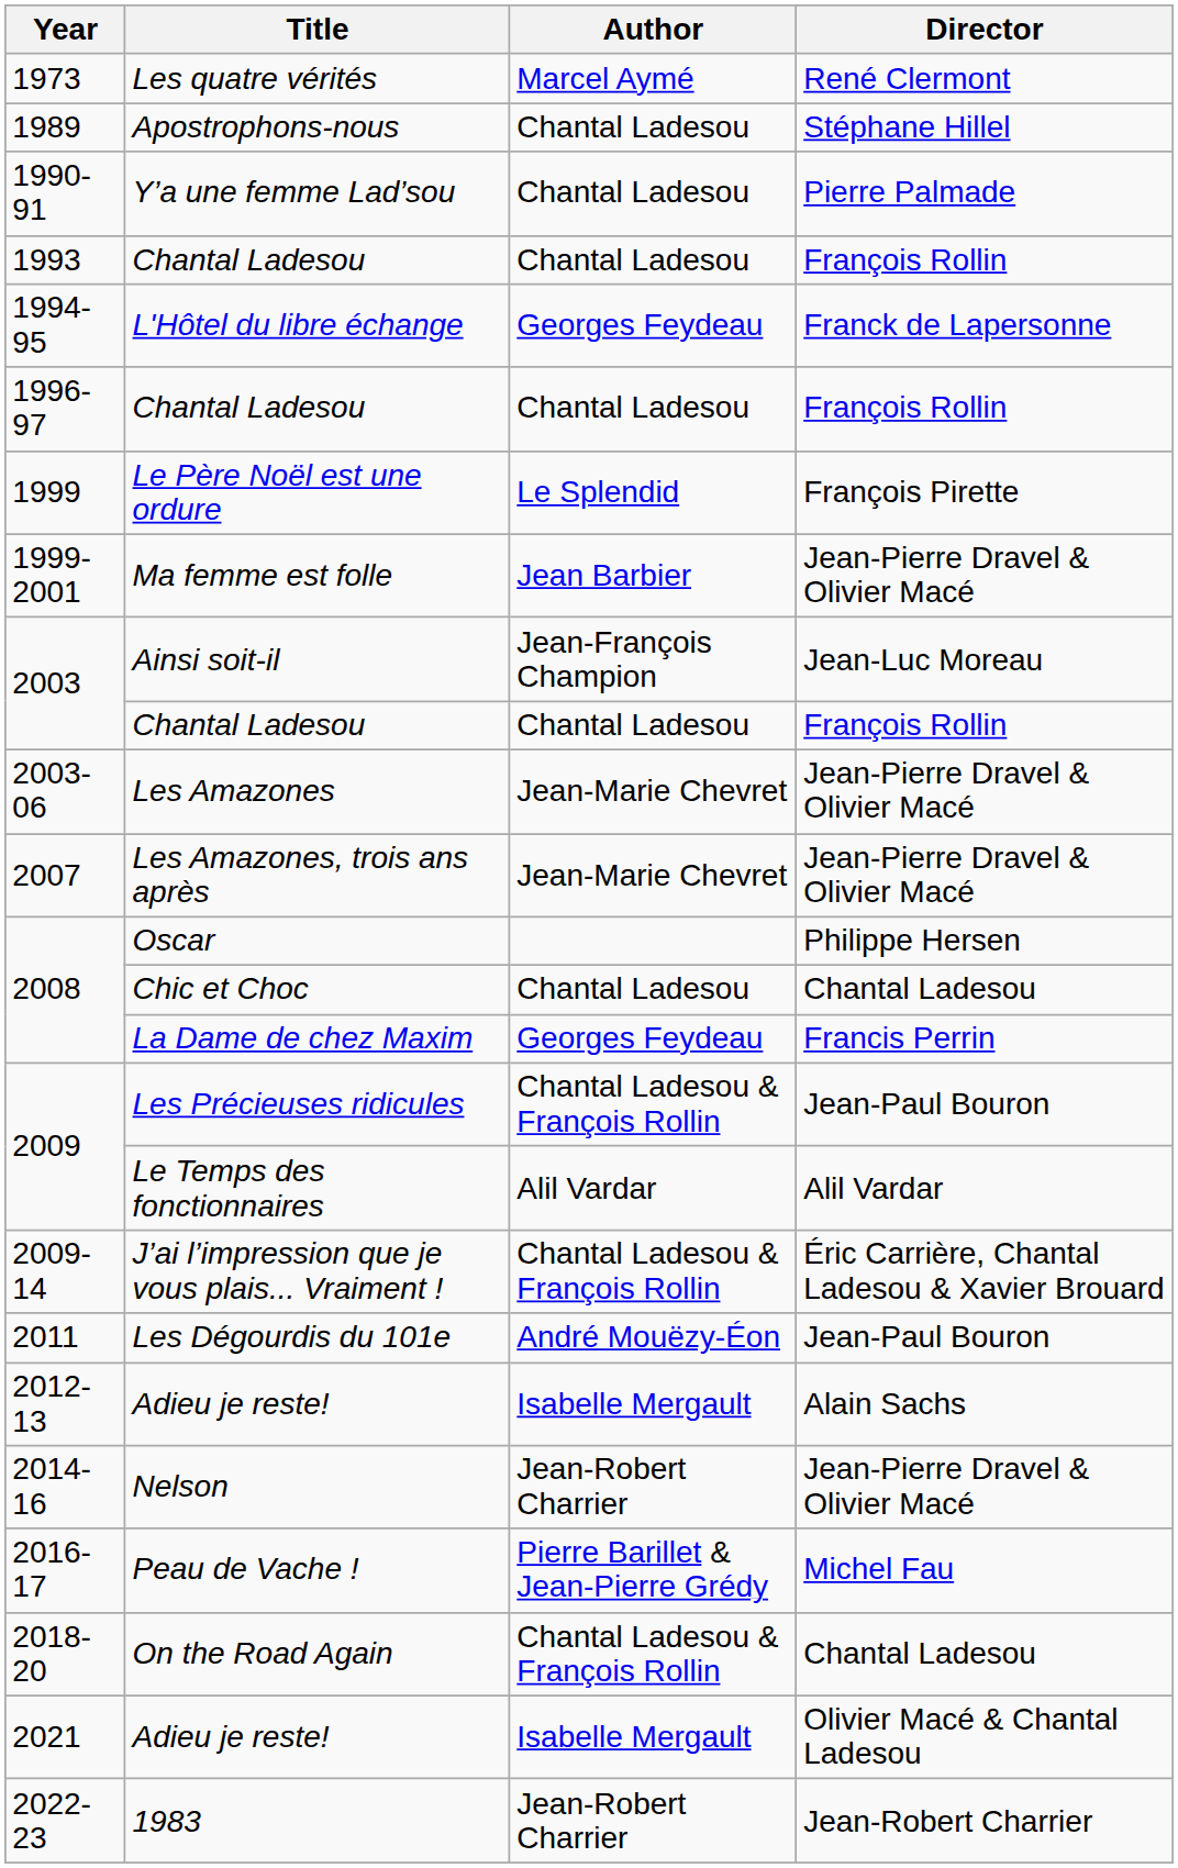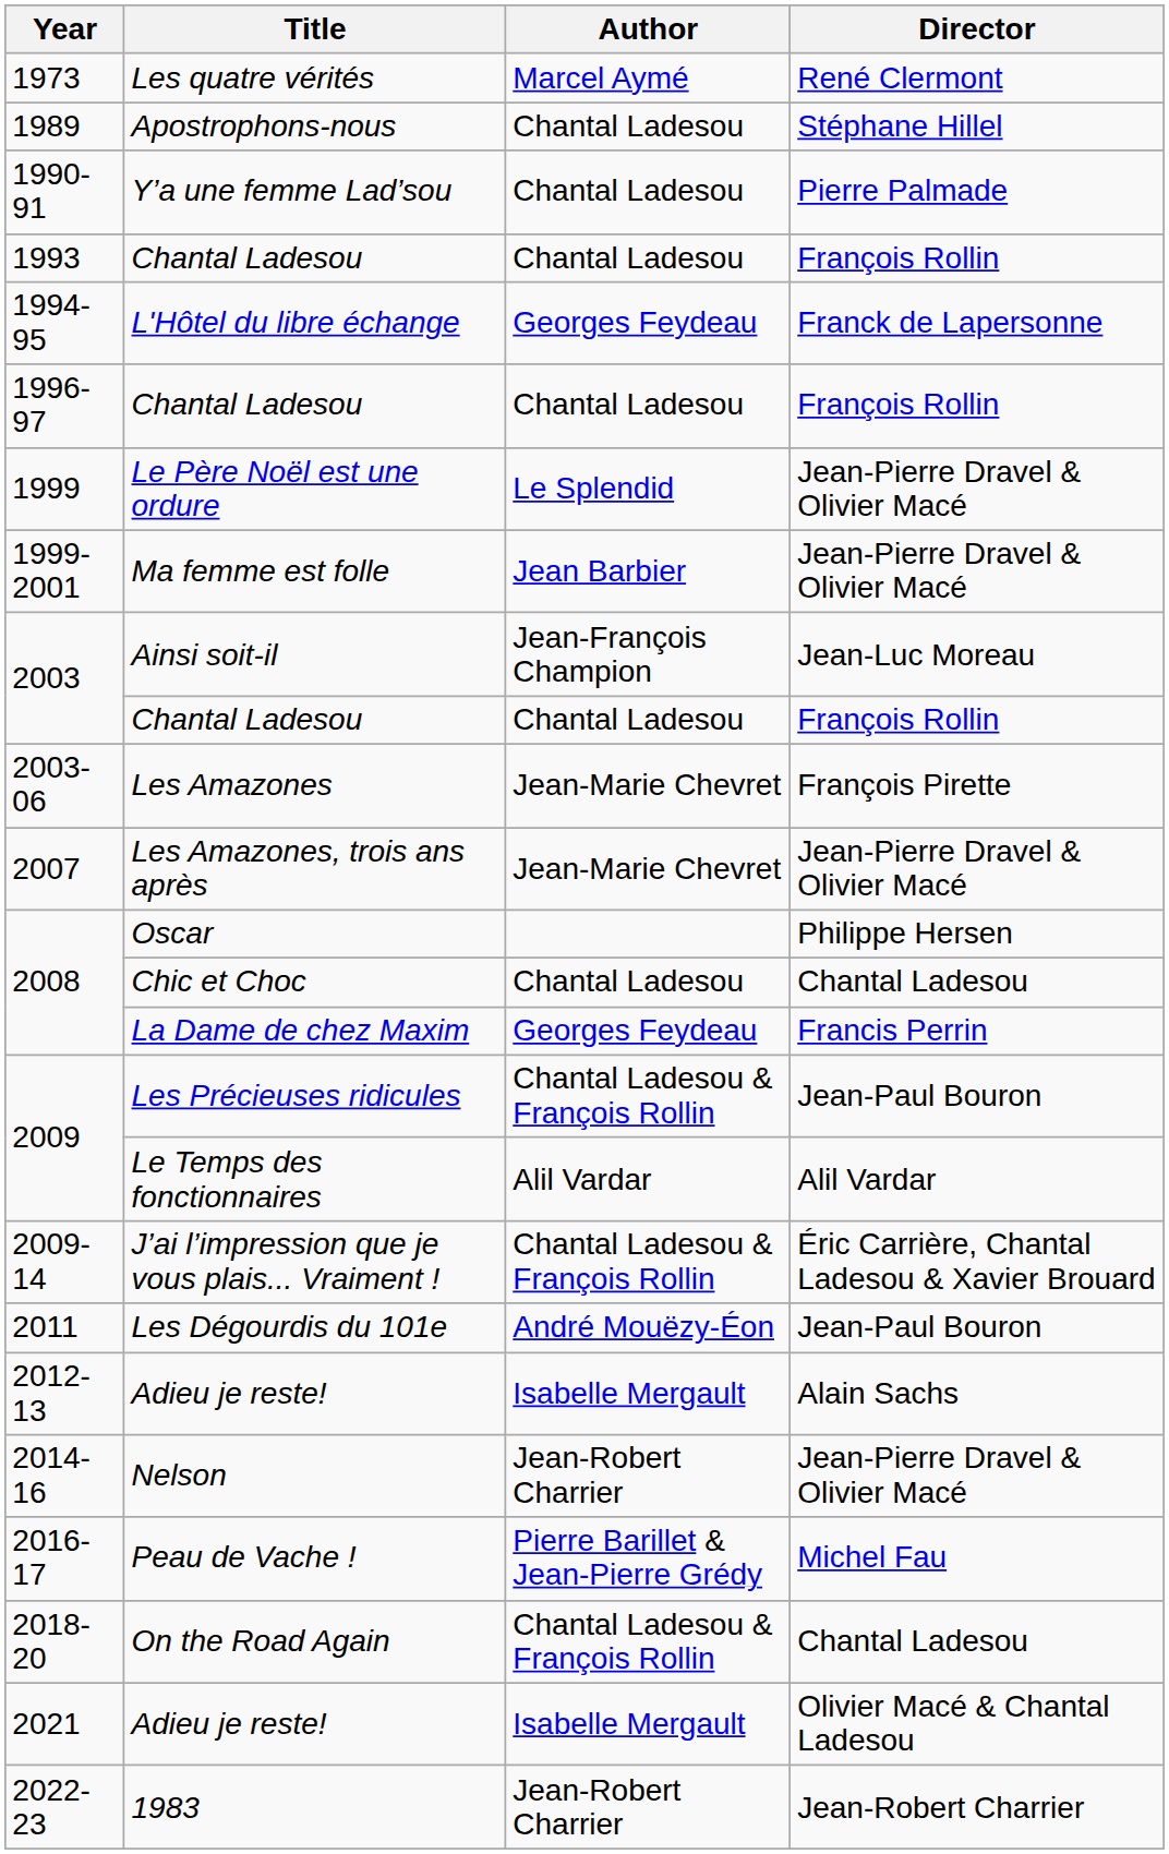Le Père Noël est une ordure | Director: François Pirette -> Jean-Pierre Dravel & Olivier Macé
Les Amazones | Director: Jean-Pierre Dravel & Olivier Macé -> François Pirette
